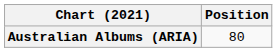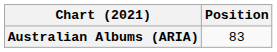Australian Albums (ARIA) | Position: 80 -> 83
